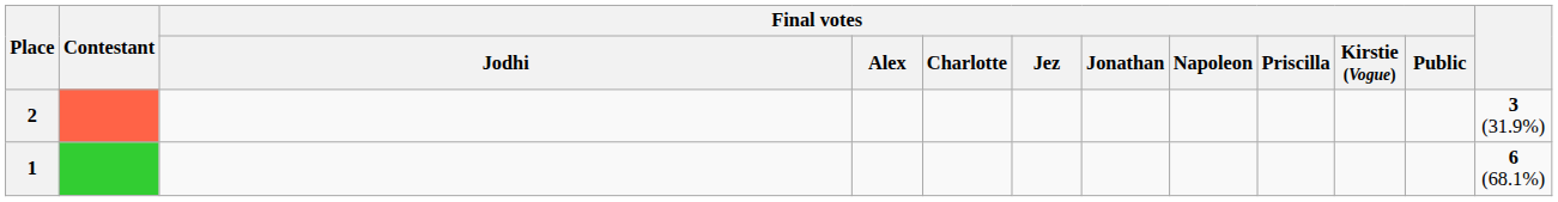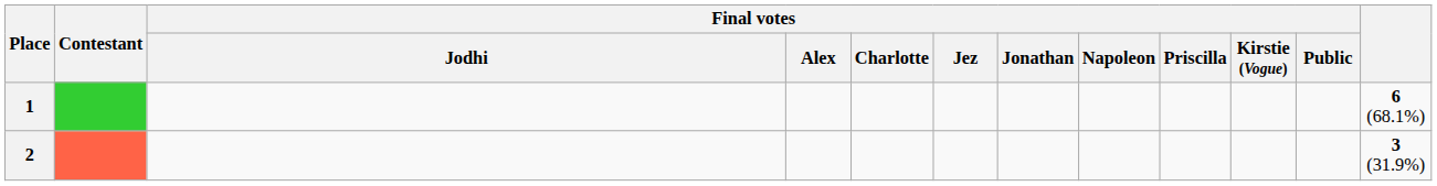rows swapped: 1 <-> 2
